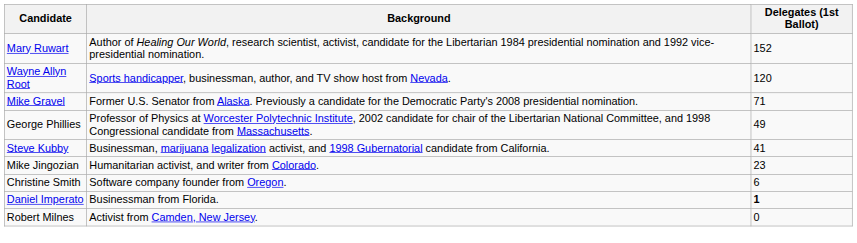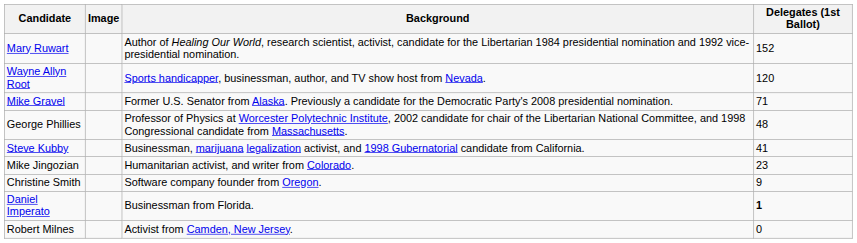+ column: Image
George Phillies | Delegates (1st Ballot): 49 -> 48
Christine Smith | Delegates (1st Ballot): 6 -> 9
